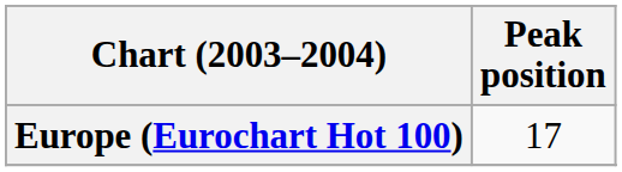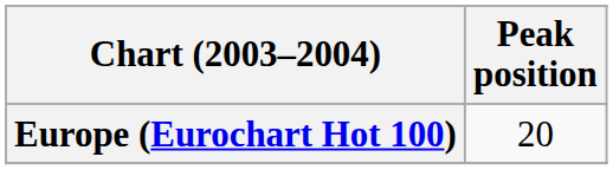Europe (Eurochart Hot 100) | Peak position: 17 -> 20
